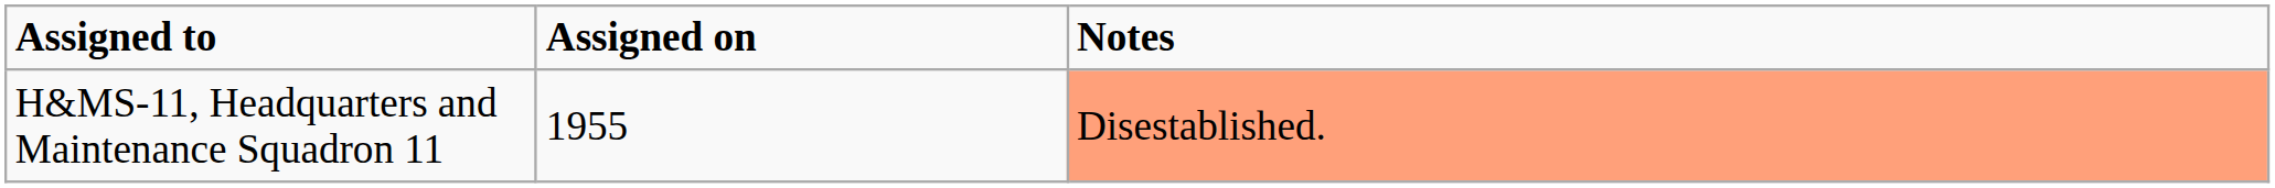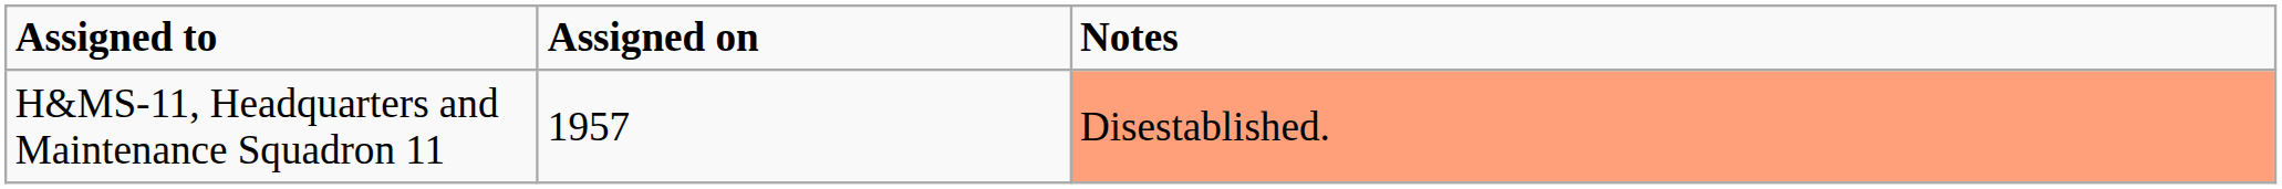H&MS-11, Headquarters and Maintenance Squadron 11 | Assigned on: 1955 -> 1957
